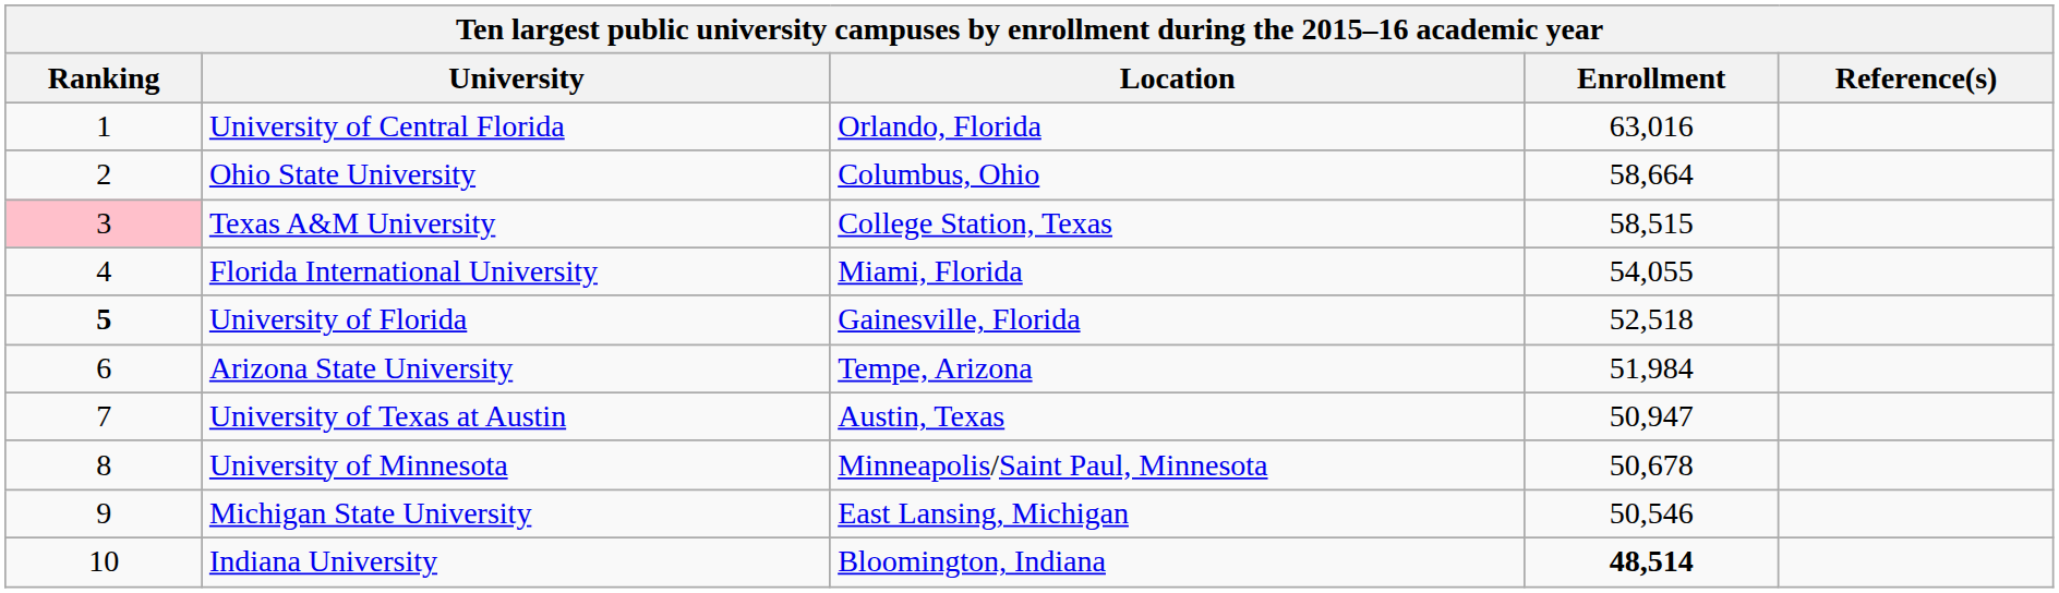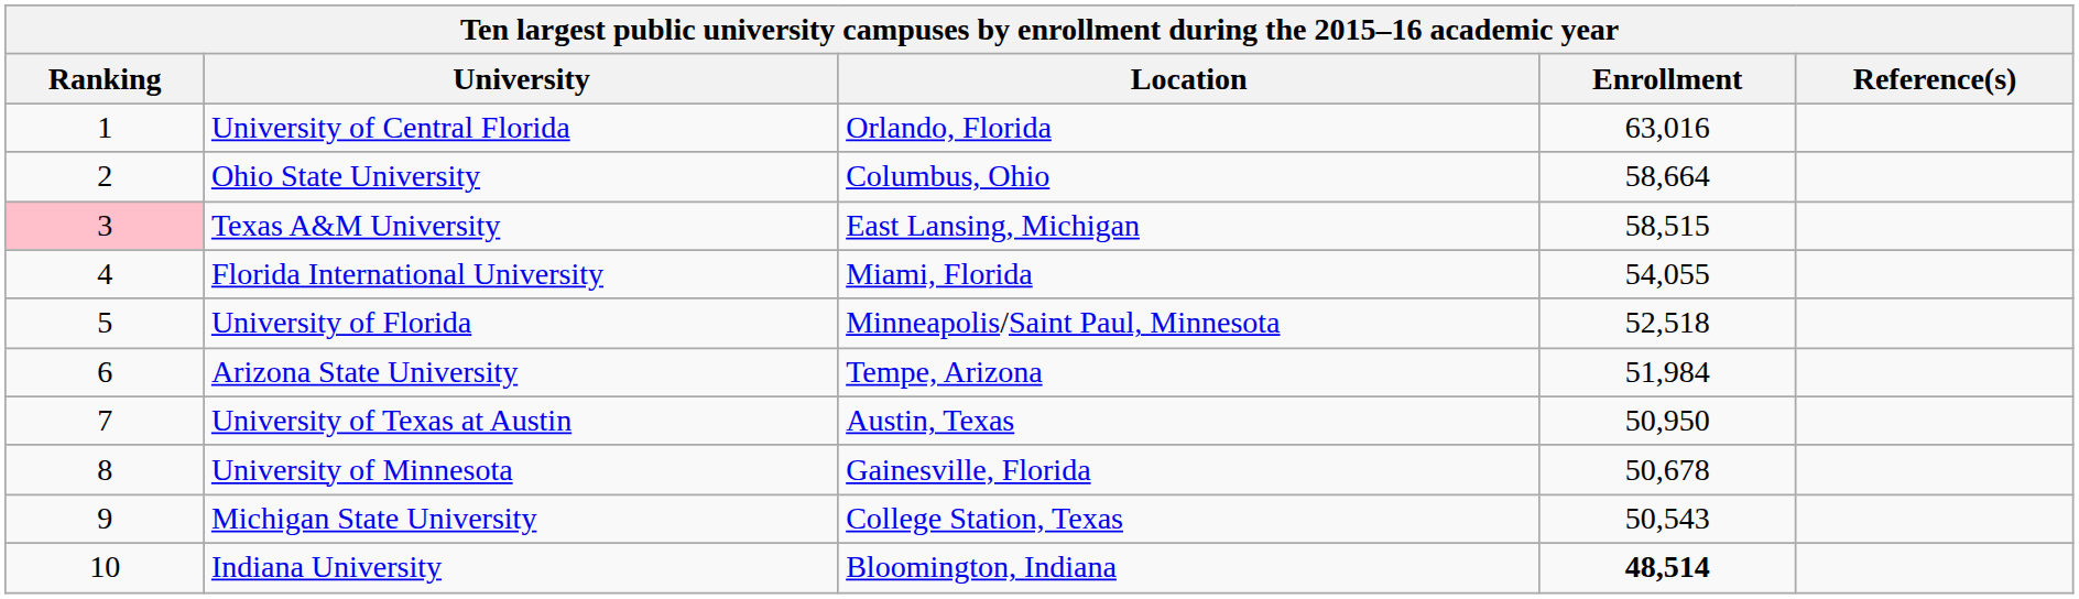Texas A&M University | Location: College Station, Texas -> East Lansing, Michigan
University of Florida | Ranking: bold -> normal
University of Florida | Location: Gainesville, Florida -> Minneapolis/Saint Paul, Minnesota
University of Texas at Austin | Enrollment: 50,947 -> 50,950
University of Minnesota | Location: Minneapolis/Saint Paul, Minnesota -> Gainesville, Florida
Michigan State University | Location: East Lansing, Michigan -> College Station, Texas
Michigan State University | Enrollment: 50,546 -> 50,543
